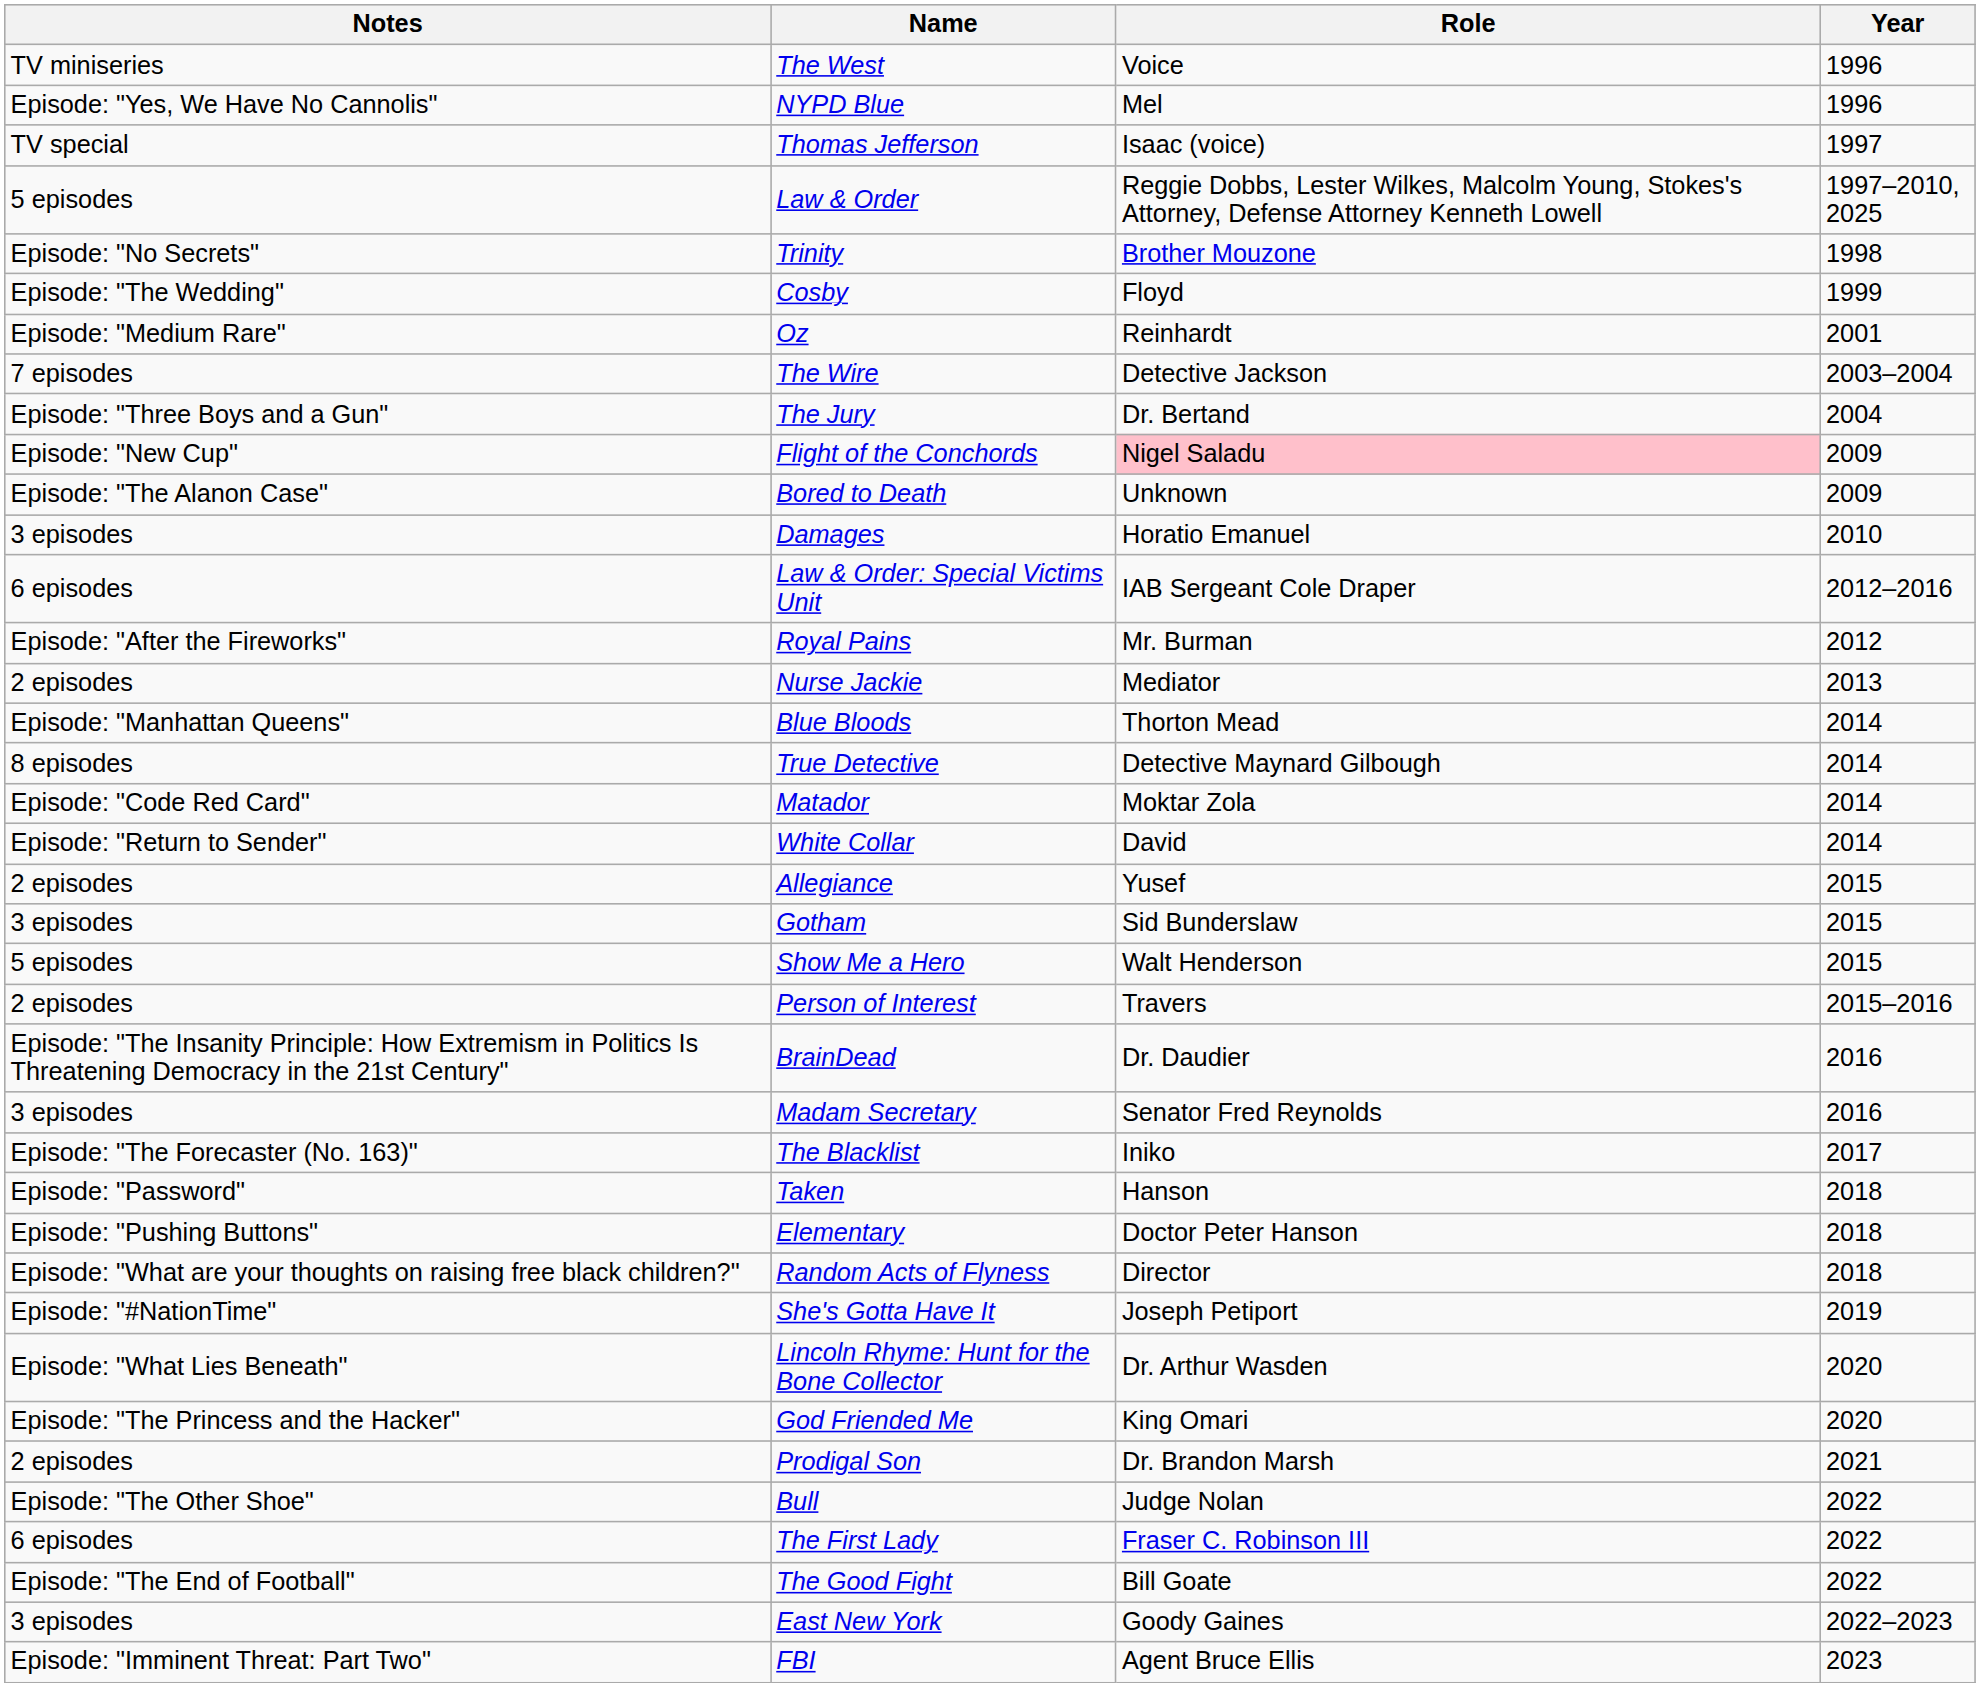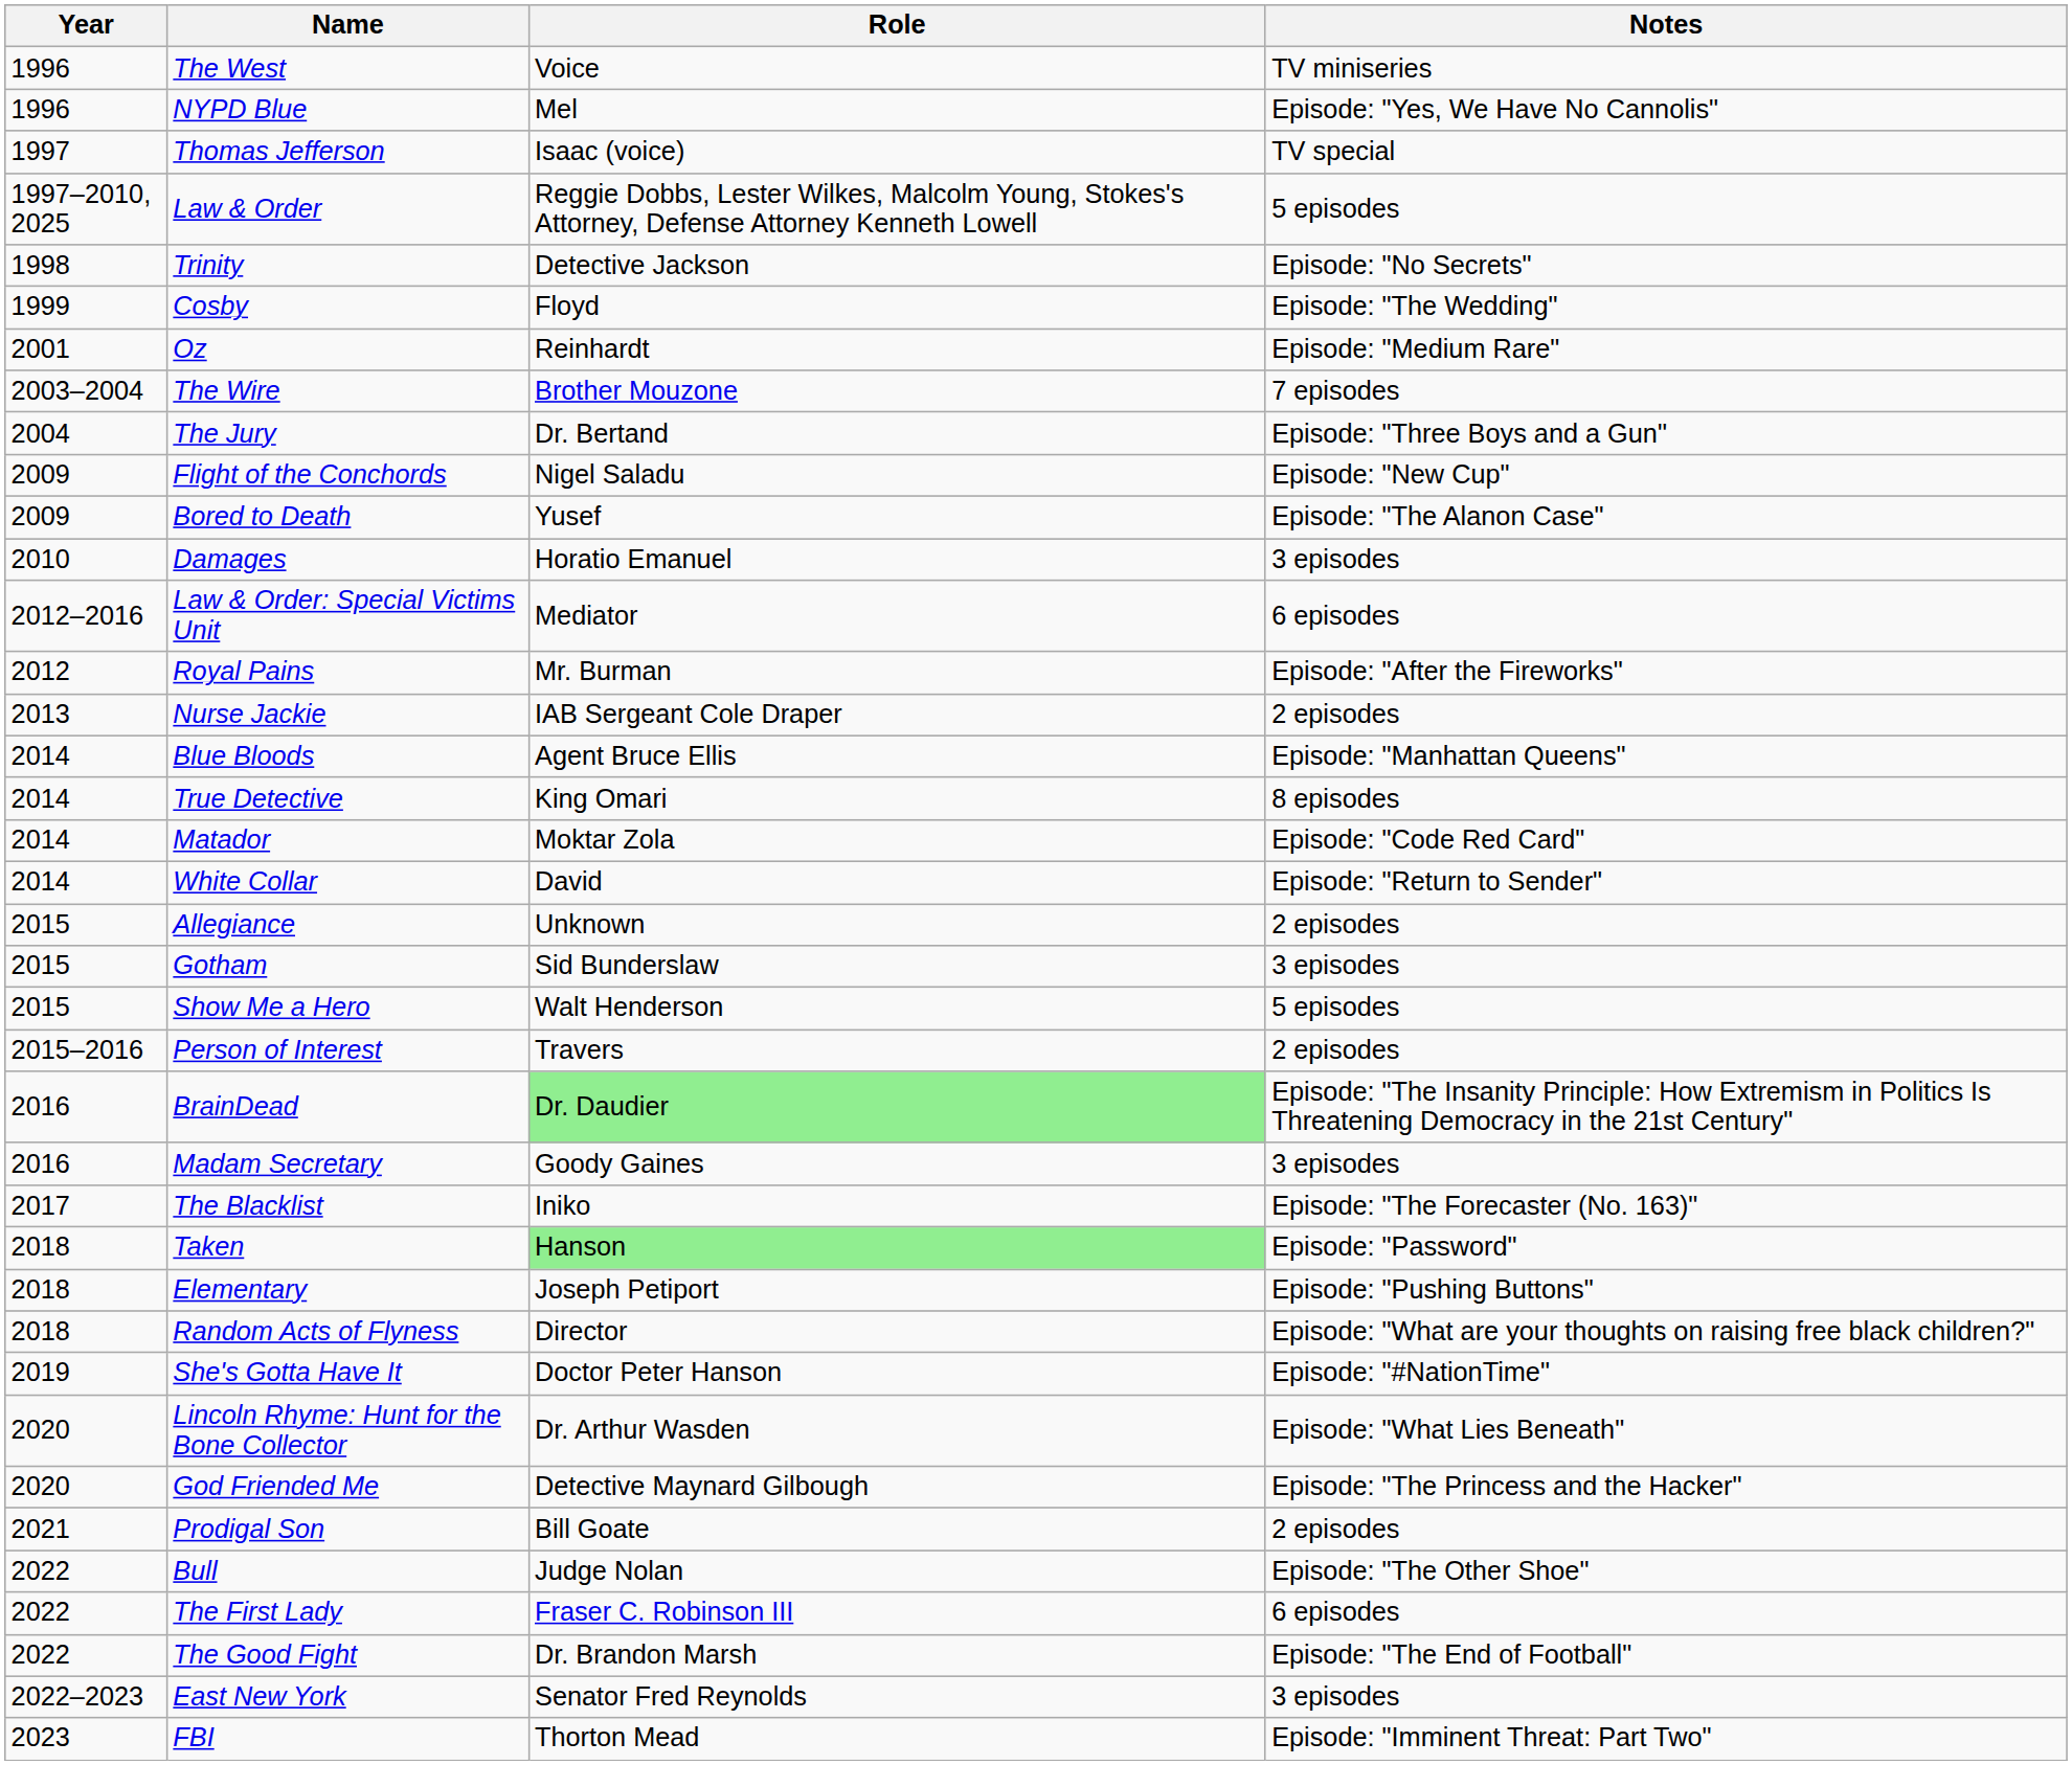columns swapped: Year <-> Notes
Trinity | Role: Brother Mouzone -> Detective Jackson
The Wire | Role: Detective Jackson -> Brother Mouzone
Flight of the Conchords | Role: pink background -> no background
Bored to Death | Role: Unknown -> Yusef
Law & Order: Special Victims Unit | Role: IAB Sergeant Cole Draper -> Mediator
Nurse Jackie | Role: Mediator -> IAB Sergeant Cole Draper
Blue Bloods | Role: Thorton Mead -> Agent Bruce Ellis
True Detective | Role: Detective Maynard Gilbough -> King Omari
Allegiance | Role: Yusef -> Unknown
BrainDead | Role: no background -> lightgreen background
Madam Secretary | Role: Senator Fred Reynolds -> Goody Gaines
Taken | Role: no background -> lightgreen background
Elementary | Role: Doctor Peter Hanson -> Joseph Petiport
She's Gotta Have It | Role: Joseph Petiport -> Doctor Peter Hanson
God Friended Me | Role: King Omari -> Detective Maynard Gilbough
Prodigal Son | Role: Dr. Brandon Marsh -> Bill Goate
The Good Fight | Role: Bill Goate -> Dr. Brandon Marsh
East New York | Role: Goody Gaines -> Senator Fred Reynolds
FBI | Role: Agent Bruce Ellis -> Thorton Mead
